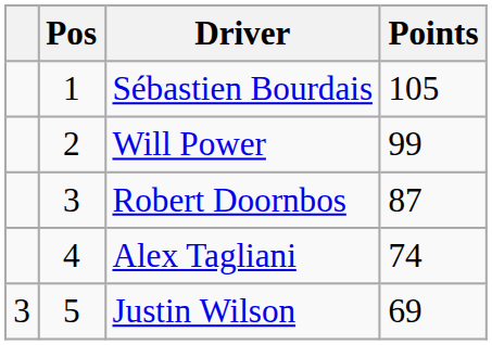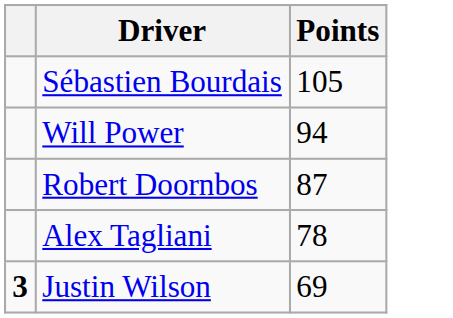- column: Pos | 1 | 2 | 3 | 4 | 5
Will Power | Points: 99 -> 94
Alex Tagliani | Points: 74 -> 78
Justin Wilson | column 1: normal -> bold
